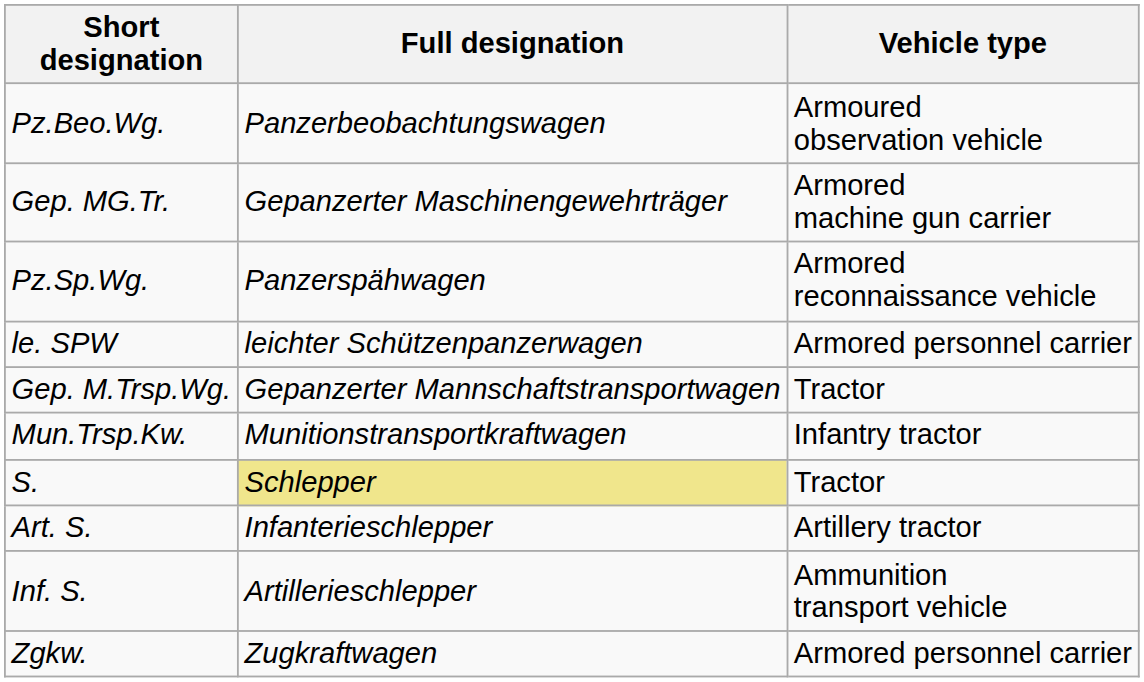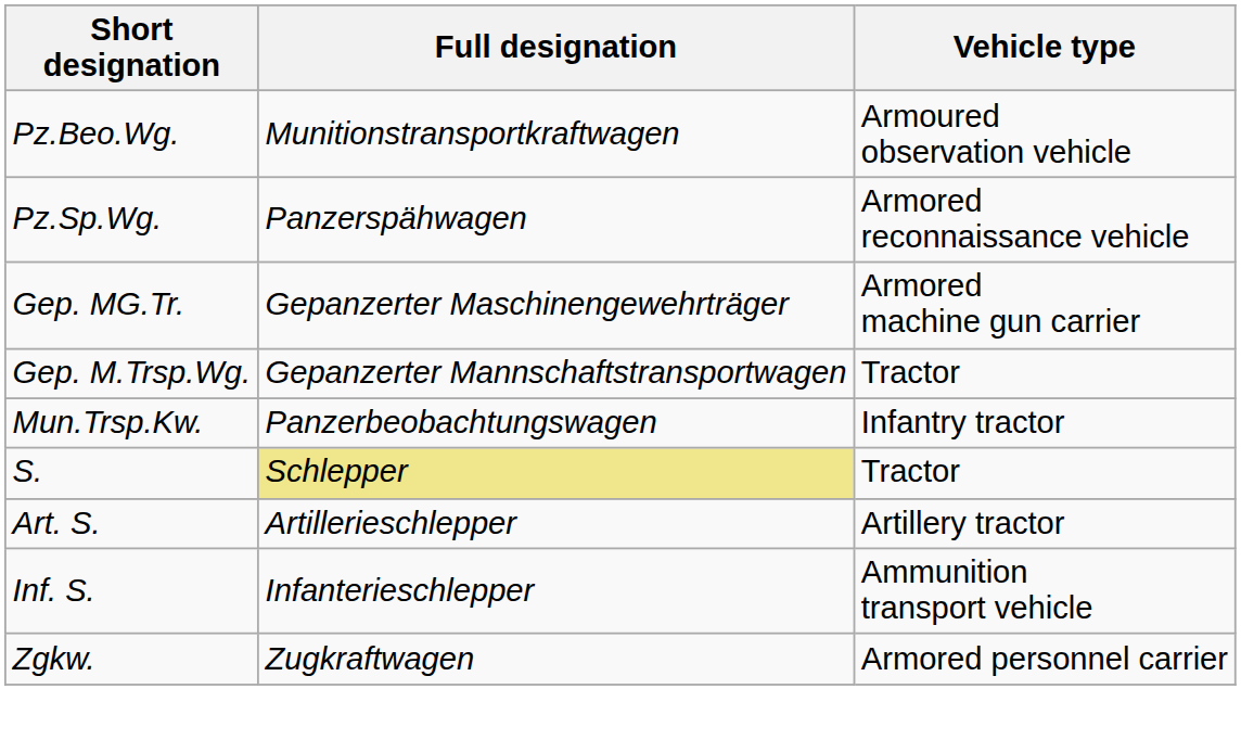Pz.Beo.Wg. | Full designation: Panzerbeobachtungswagen -> Munitionstransportkraftwagen
rows swapped: Pz.Sp.Wg. <-> Gep. MG.Tr.
- row: le. SPW | leichter Schützenpanzerwagen | Armored personnel carrier
Mun.Trsp.Kw. | Full designation: Munitionstransportkraftwagen -> Panzerbeobachtungswagen
Art. S. | Full designation: Infanterieschlepper -> Artillerieschlepper
Inf. S. | Full designation: Artillerieschlepper -> Infanterieschlepper
